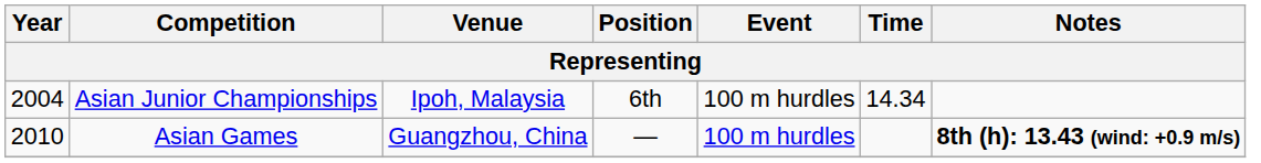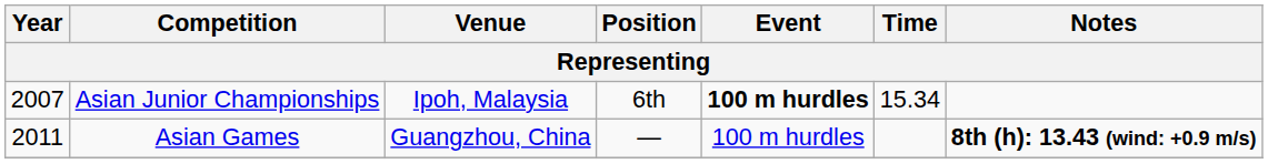Asian Junior Championships | Year: 2004 -> 2007
Asian Junior Championships | Event: normal -> bold
Asian Junior Championships | Time: 14.34 -> 15.34
Asian Games | Year: 2010 -> 2011
